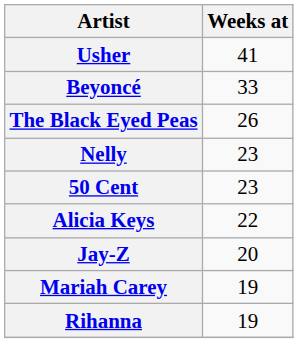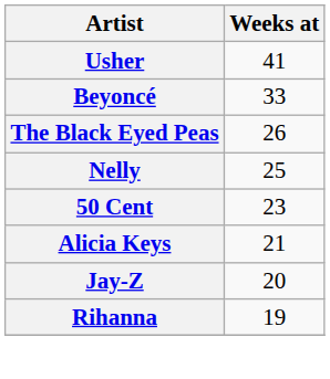Nelly | Weeks at: 23 -> 25
Alicia Keys | Weeks at: 22 -> 21
- row: Mariah Carey | 19
